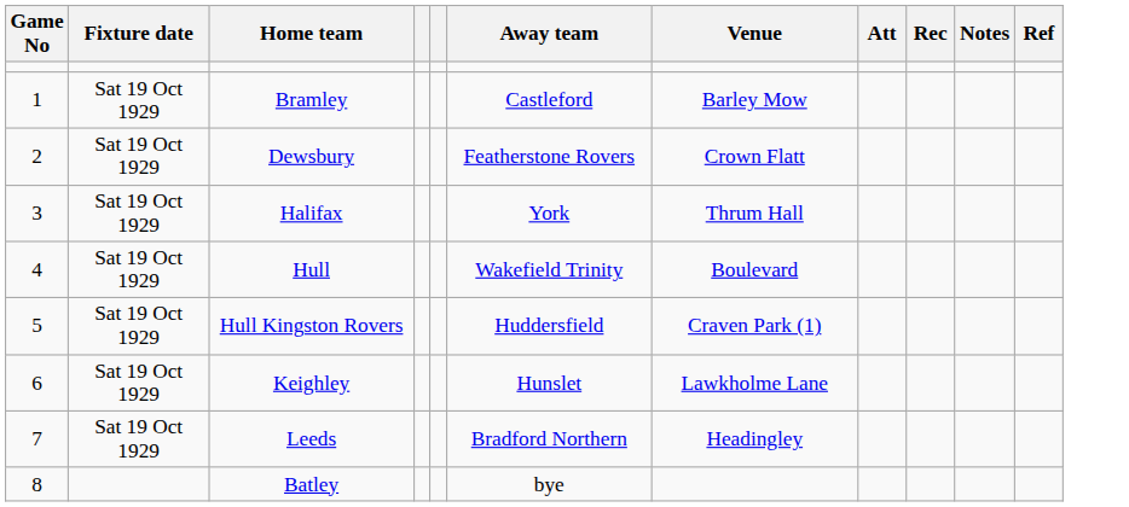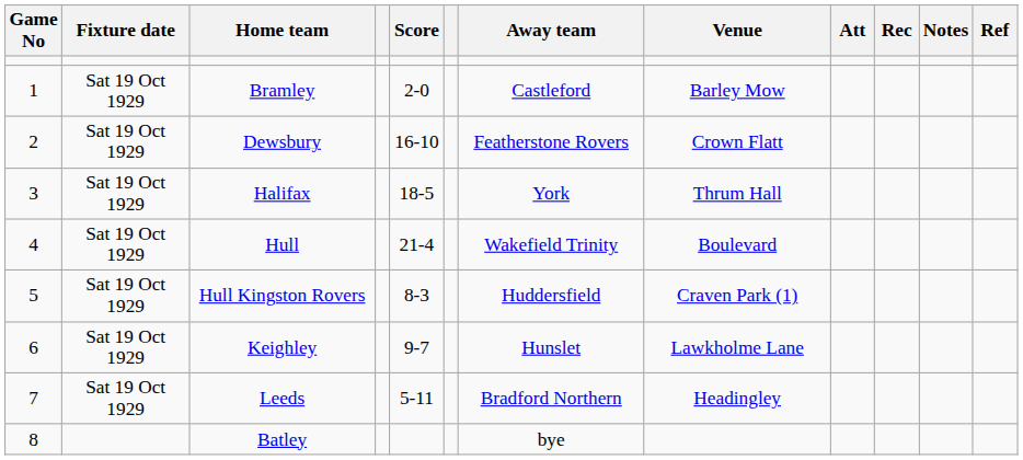+ column: Score | 2-0 | 16-10 | 18-5 | 21-4 | 8-3 | 9-7 | 5-11
